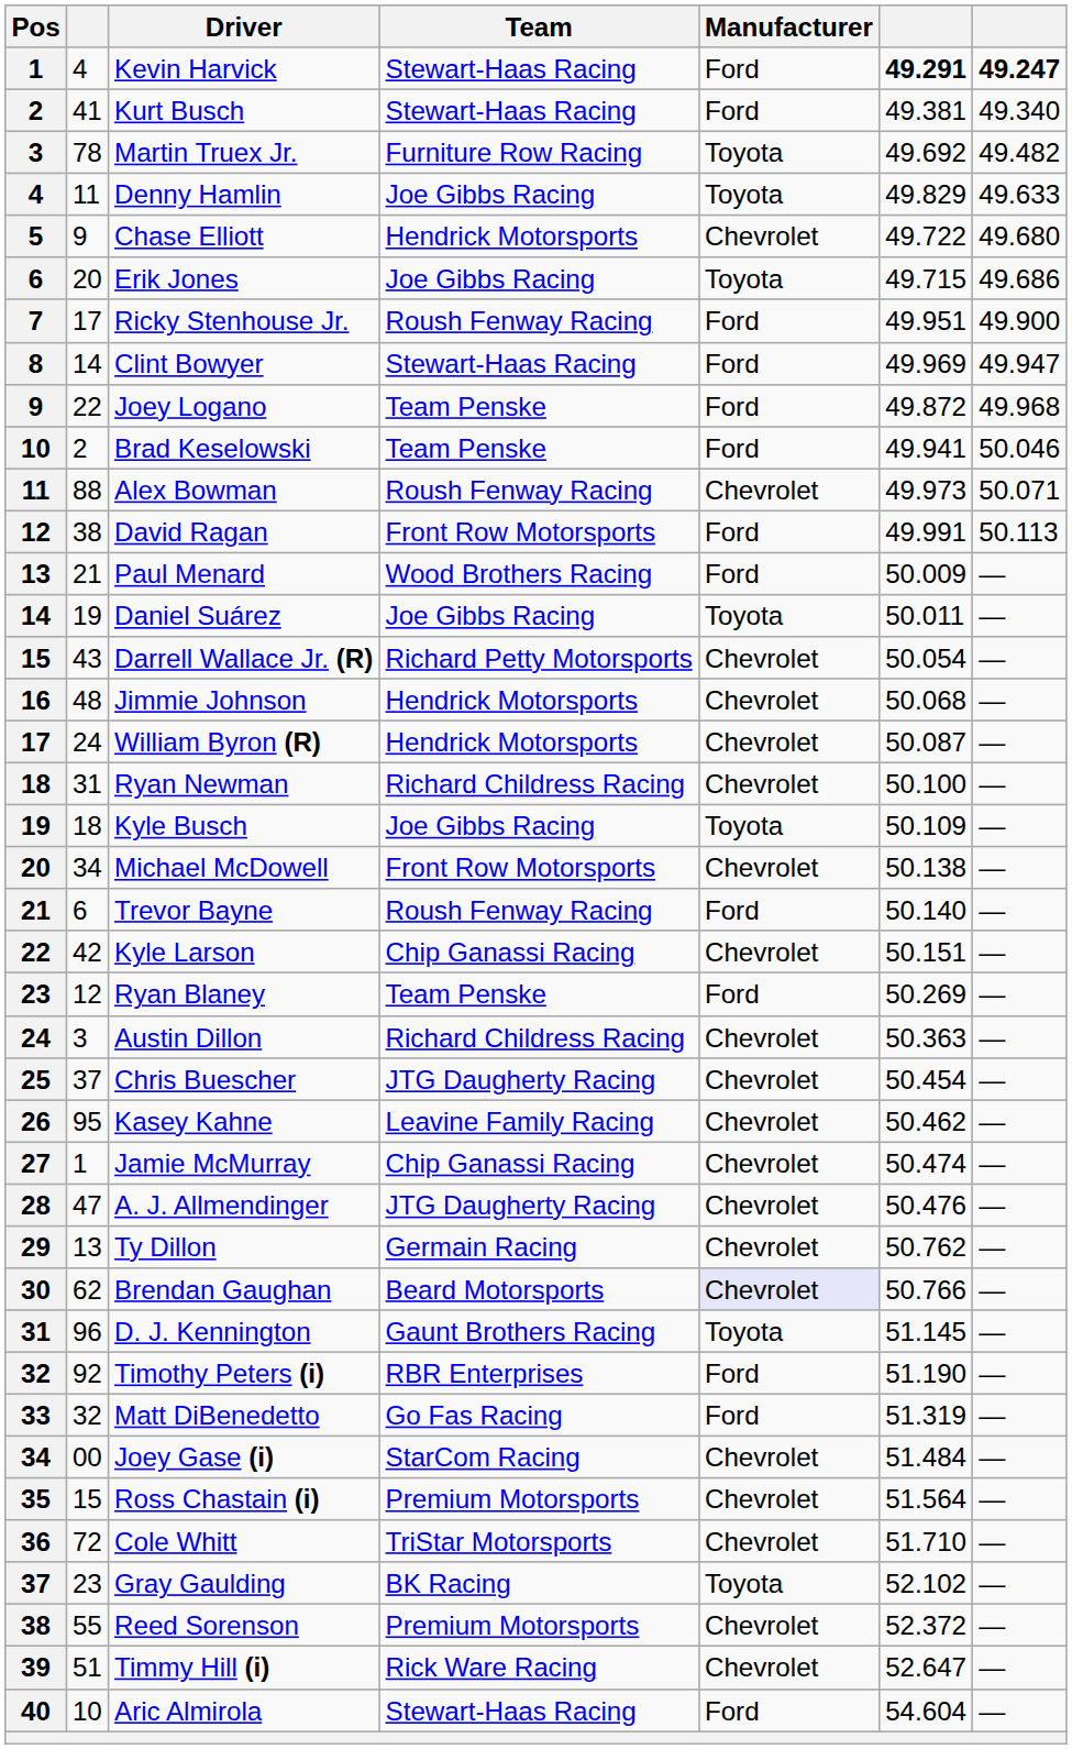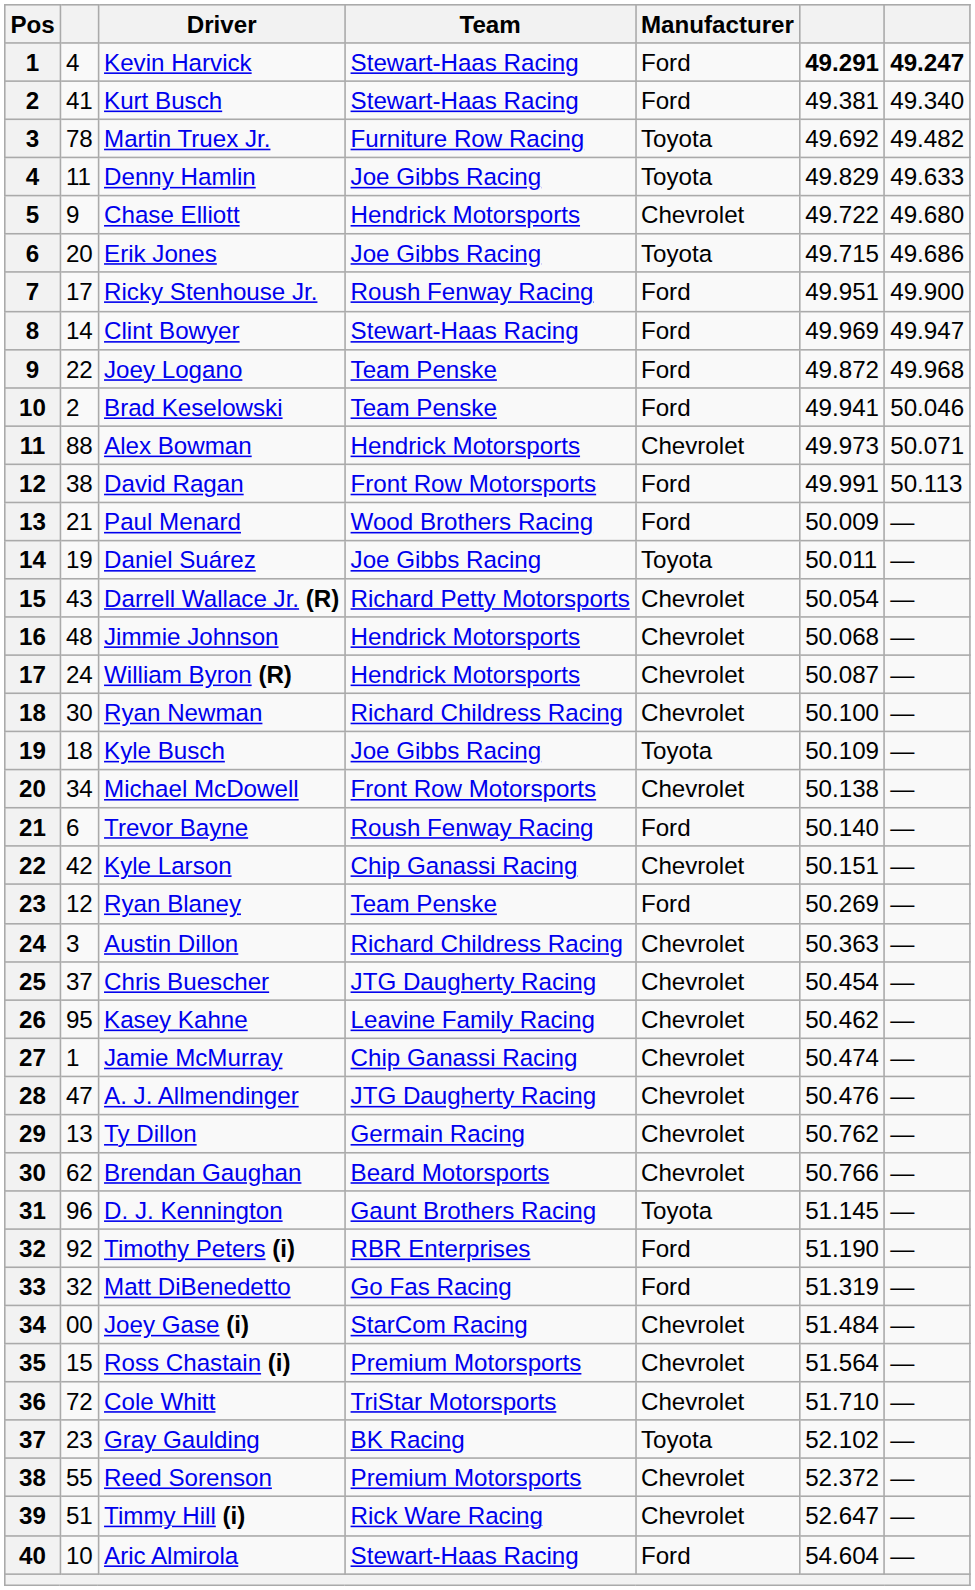Alex Bowman | Team: Roush Fenway Racing -> Hendrick Motorsports
Ryan Newman | column 2: 31 -> 30
Brendan Gaughan | Manufacturer: lavender background -> no background
